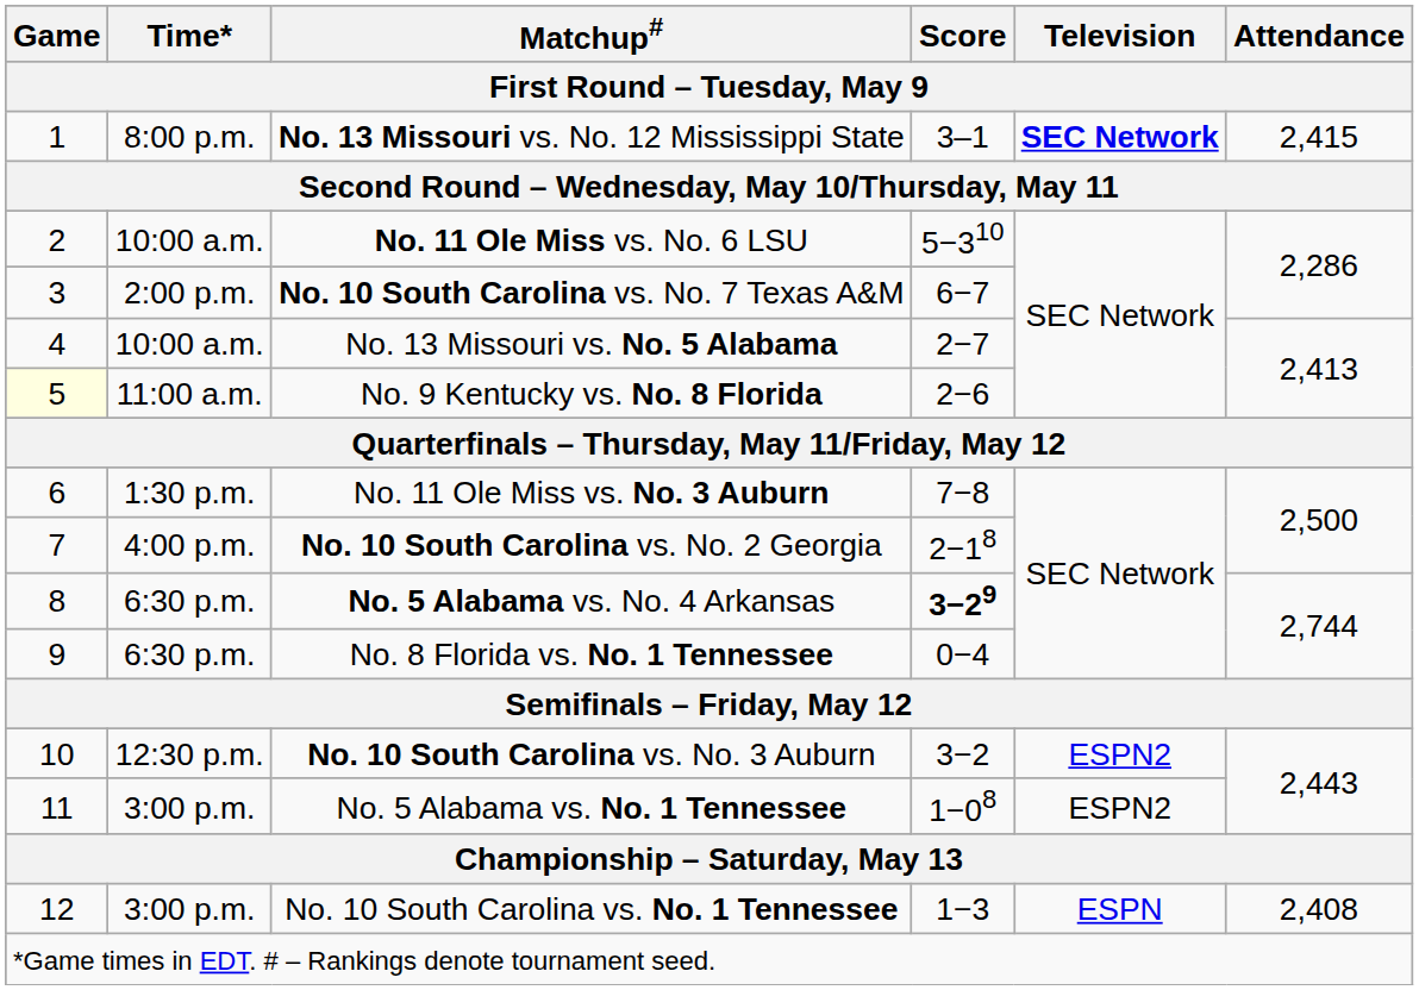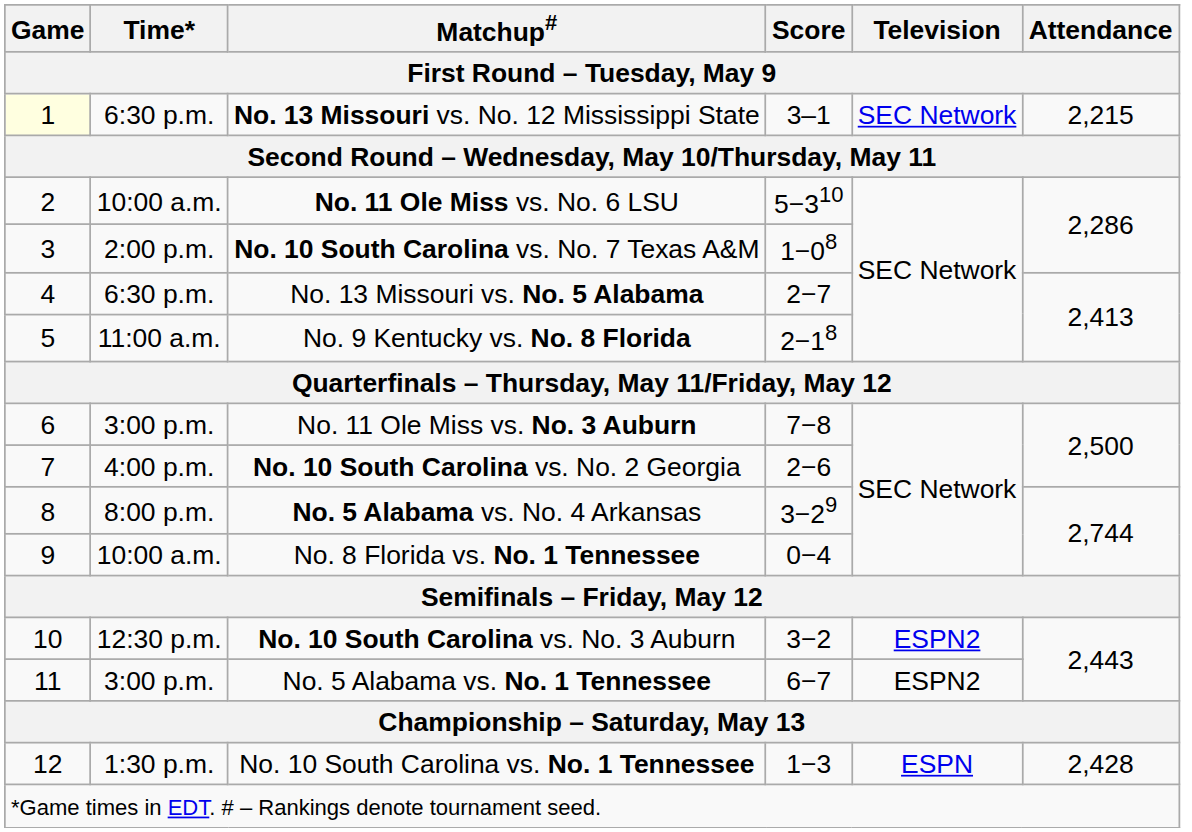No. 13 Missouri vs. No. 12 Mississippi State | Game: no background -> lightyellow background
No. 13 Missouri vs. No. 12 Mississippi State | Time*: 8:00 p.m. -> 6:30 p.m.
No. 13 Missouri vs. No. 12 Mississippi State | Television: bold -> normal
No. 13 Missouri vs. No. 12 Mississippi State | Attendance: 2,415 -> 2,215
No. 10 South Carolina vs. No. 7 Texas A&M | Score: 6−7 -> 1−08
No. 13 Missouri vs. No. 5 Alabama | Time*: 10:00 a.m. -> 6:30 p.m.
No. 9 Kentucky vs. No. 8 Florida | Game: lightyellow background -> no background
No. 9 Kentucky vs. No. 8 Florida | Score: 2−6 -> 2−18
No. 11 Ole Miss vs. No. 3 Auburn | Time*: 1:30 p.m. -> 3:00 p.m.
No. 10 South Carolina vs. No. 2 Georgia | Score: 2−18 -> 2−6
No. 5 Alabama vs. No. 4 Arkansas | Time*: 6:30 p.m. -> 8:00 p.m.
No. 5 Alabama vs. No. 4 Arkansas | Score: bold -> normal
No. 8 Florida vs. No. 1 Tennessee | Time*: 6:30 p.m. -> 10:00 a.m.
No. 5 Alabama vs. No. 1 Tennessee | Score: 1−08 -> 6−7
No. 10 South Carolina vs. No. 1 Tennessee | Time*: 3:00 p.m. -> 1:30 p.m.
No. 10 South Carolina vs. No. 1 Tennessee | Attendance: 2,408 -> 2,428
